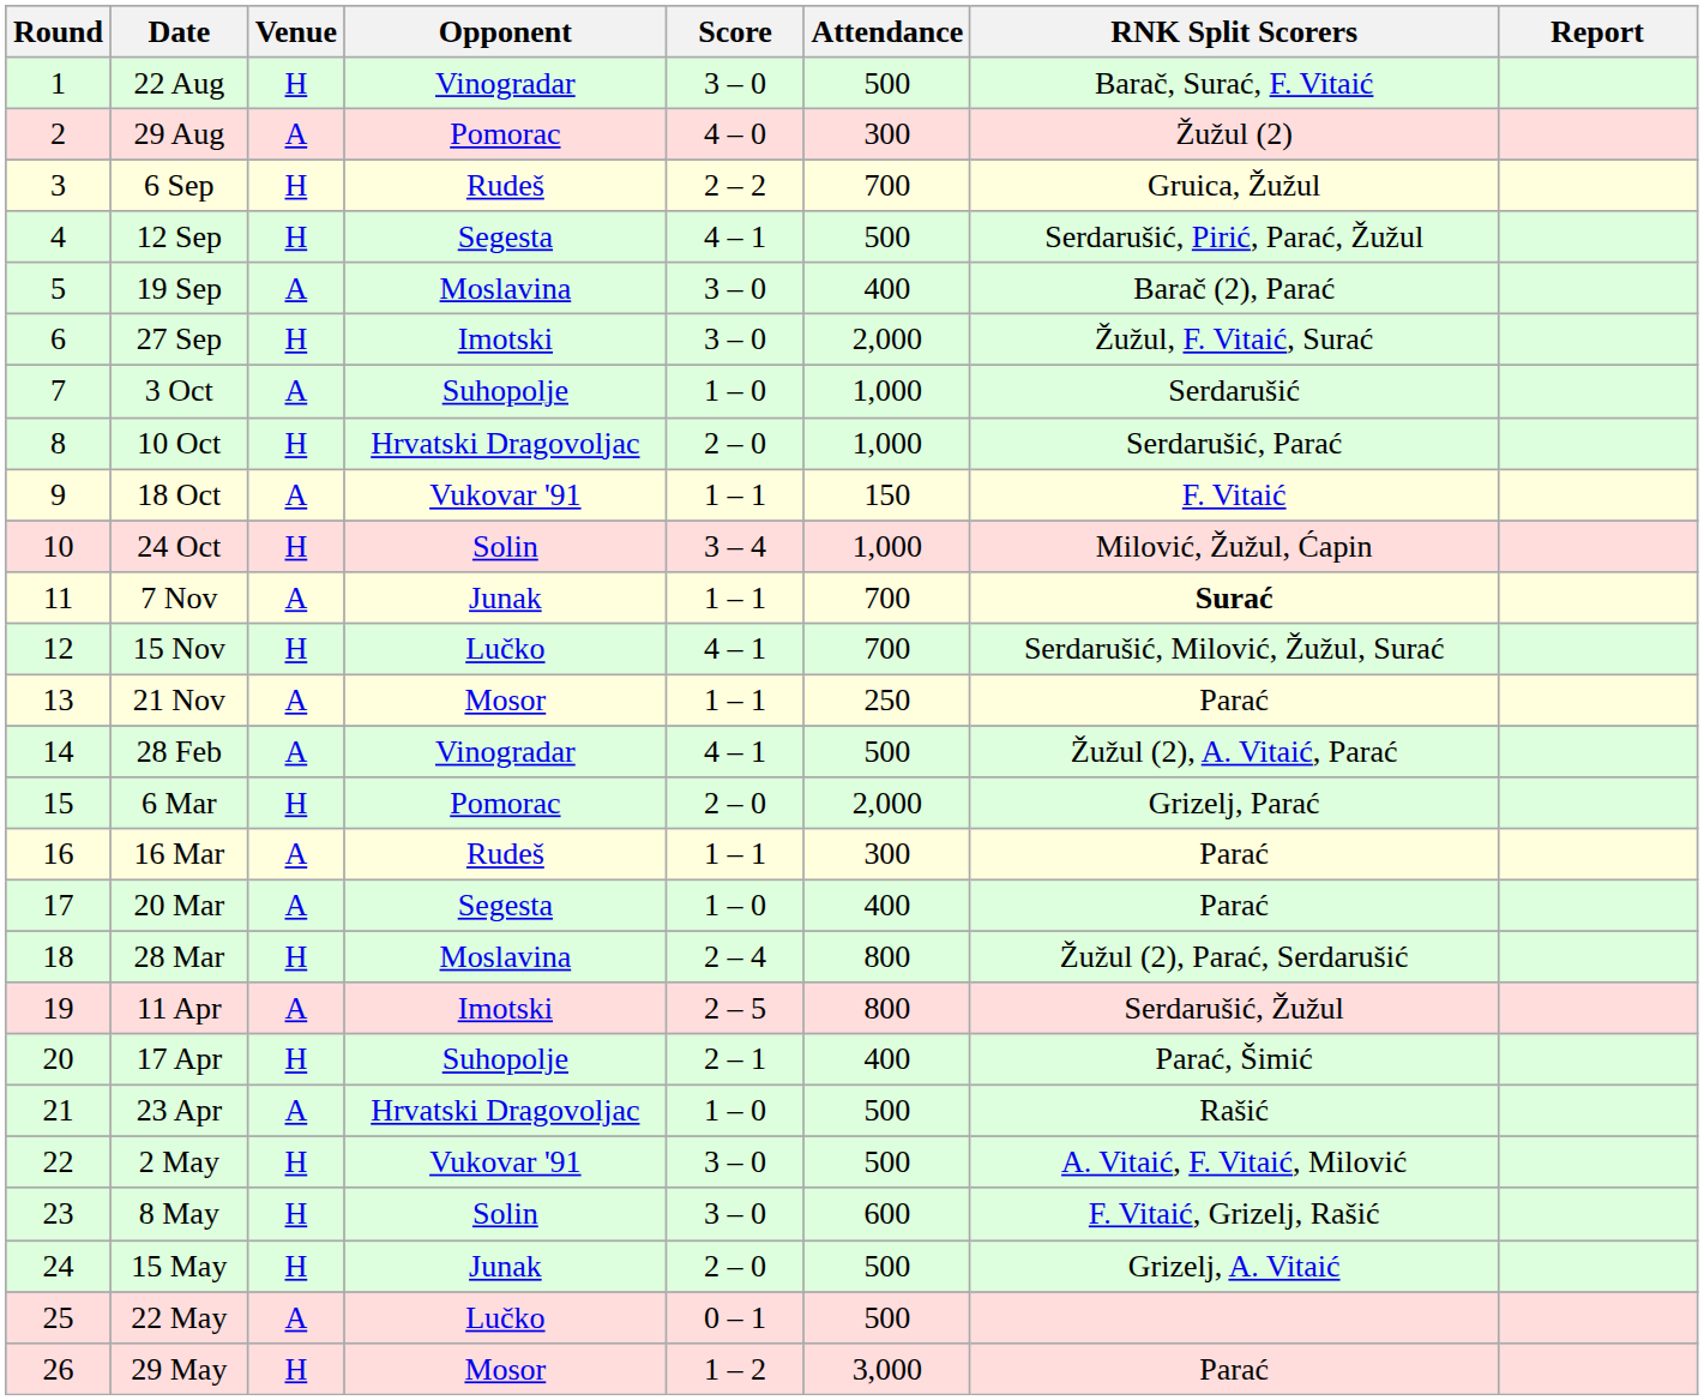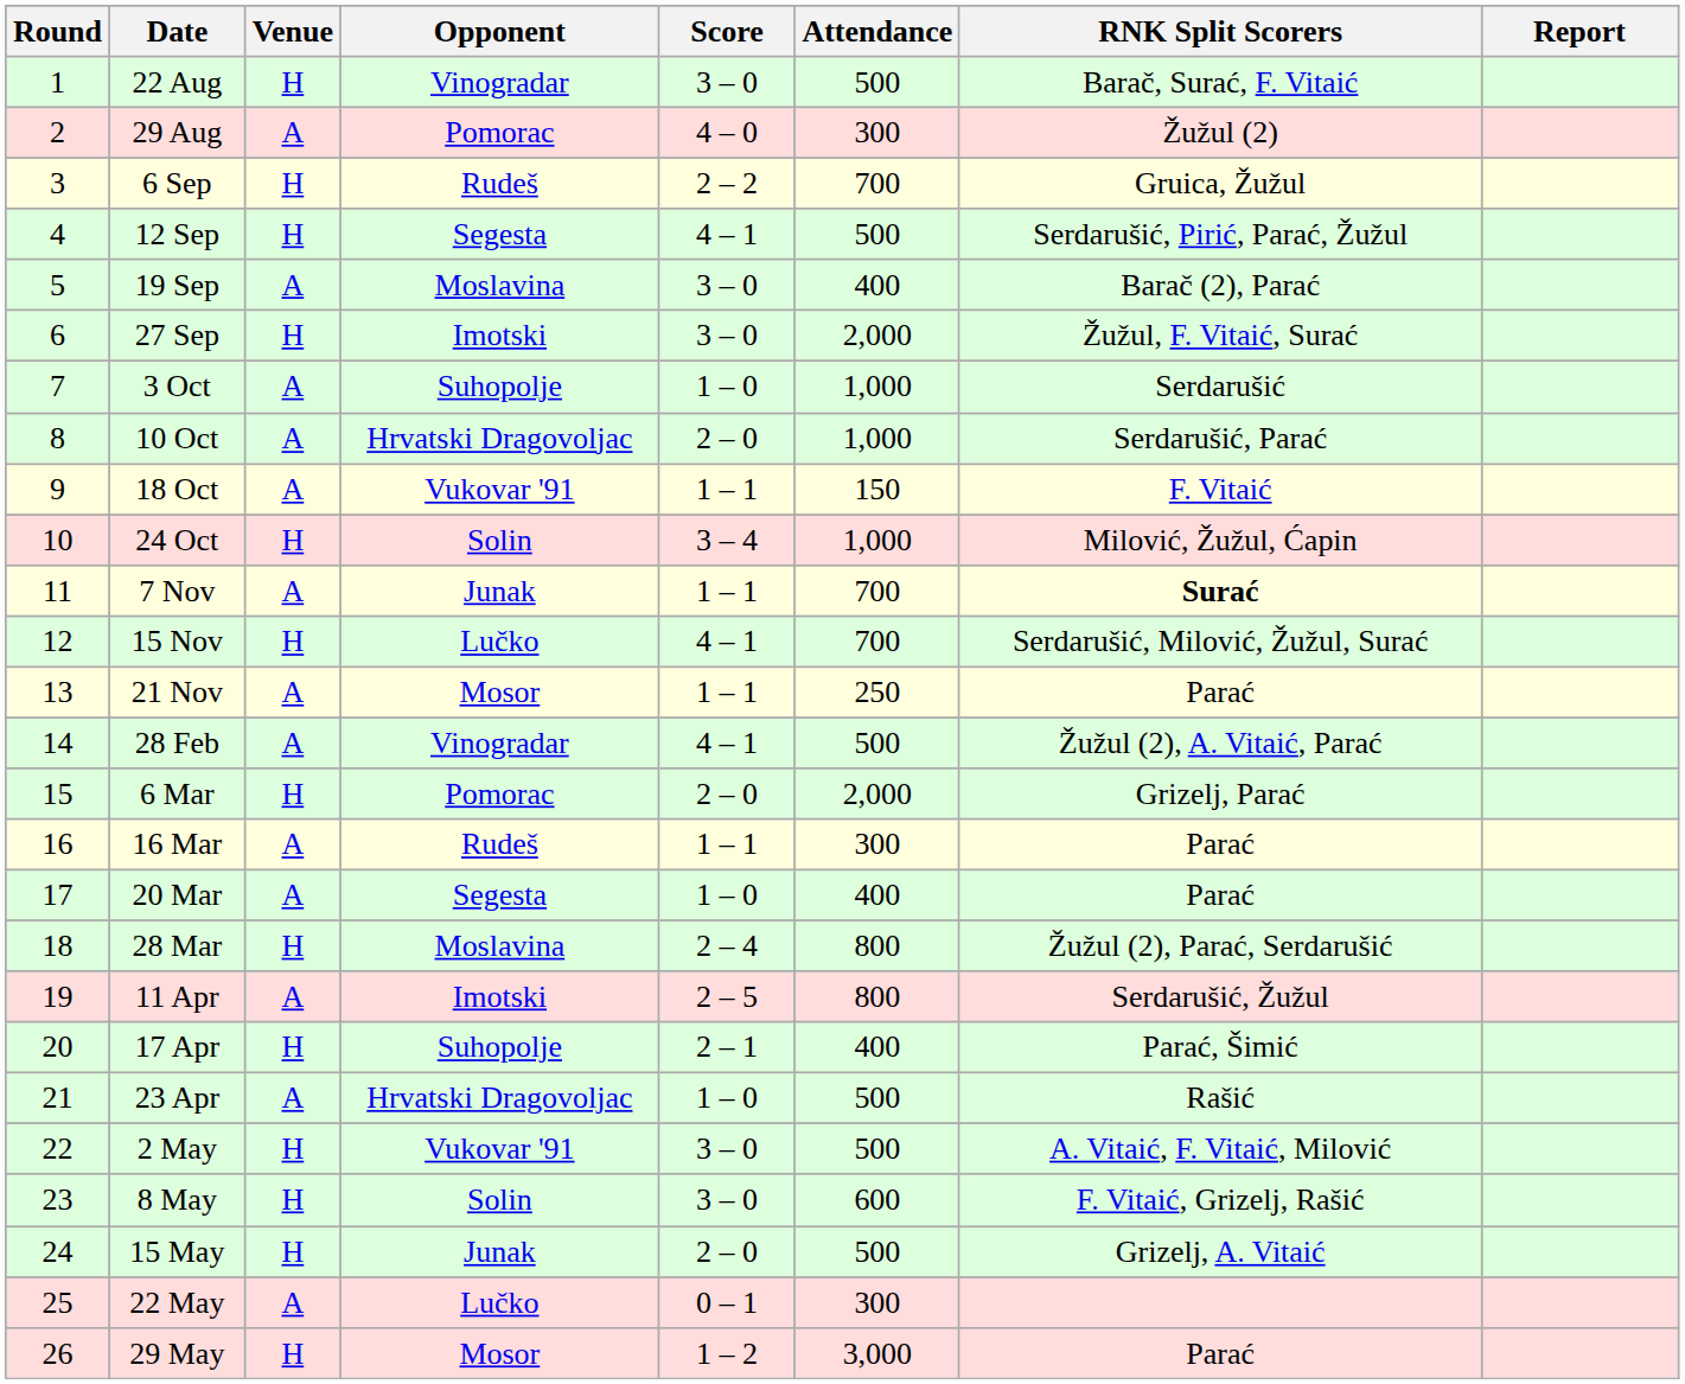10 Oct | Venue: H -> A
22 May | Attendance: 500 -> 300
